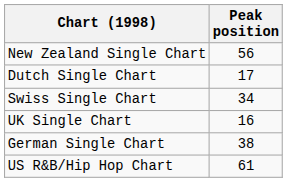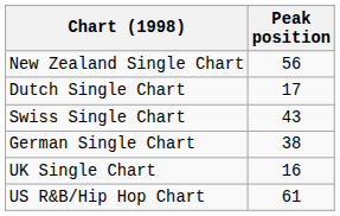Swiss Single Chart | Peak position: 34 -> 43
rows swapped: German Single Chart <-> UK Single Chart
